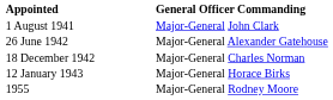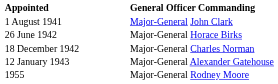26 June 1942 | General Officer Commanding: Major-General Alexander Gatehouse -> Major-General Horace Birks
12 January 1943 | General Officer Commanding: Major-General Horace Birks -> Major-General Alexander Gatehouse
